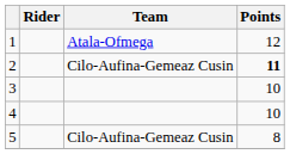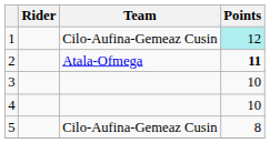1 | Team: Atala-Ofmega -> Cilo-Aufina-Gemeaz Cusin
1 | Points: no background -> paleturquoise background
2 | Team: Cilo-Aufina-Gemeaz Cusin -> Atala-Ofmega
